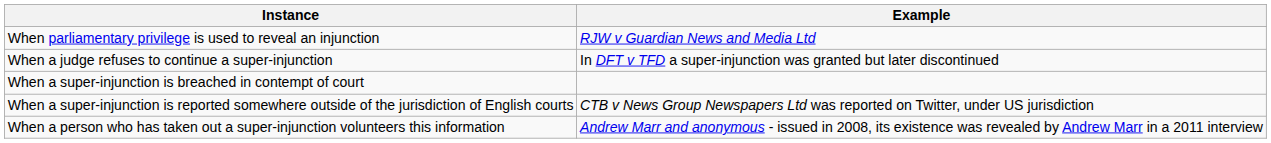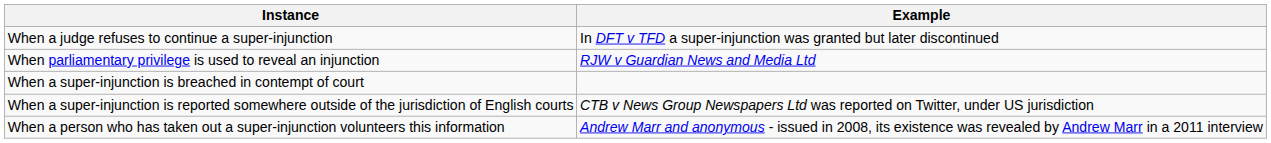rows swapped: When a judge refuses to continue a super-injunction <-> When parliamentary privilege is used to reveal an injunction
